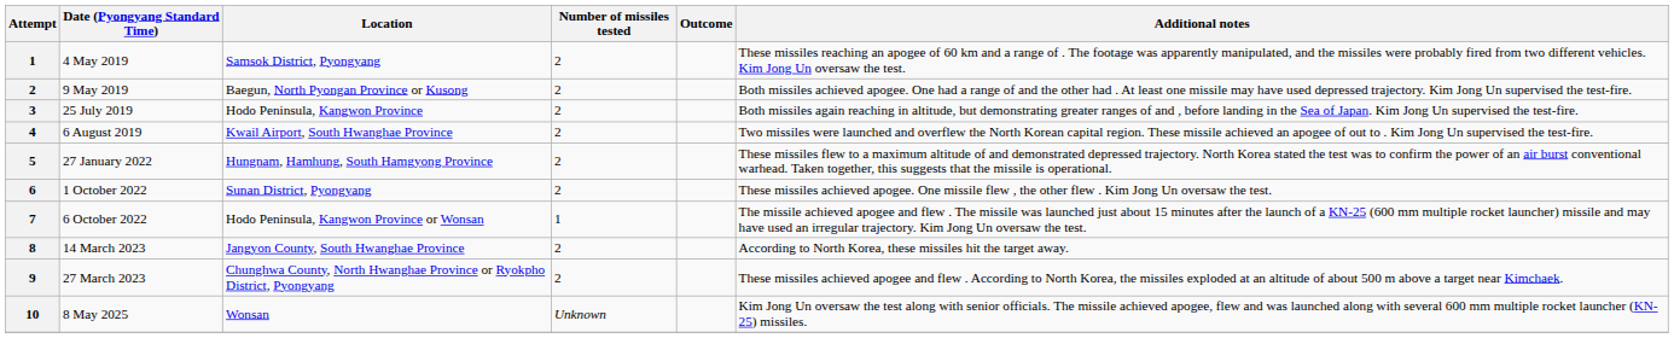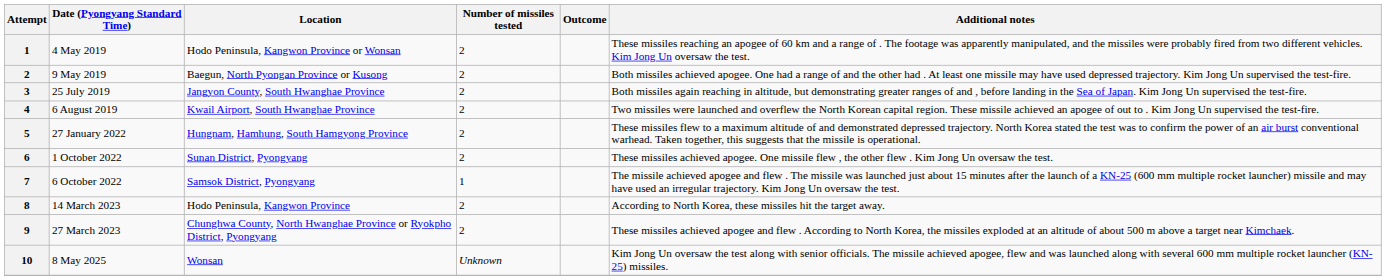4 May 2019 | Location: Samsok District, Pyongyang -> Hodo Peninsula, Kangwon Province or Wonsan
25 July 2019 | Location: Hodo Peninsula, Kangwon Province -> Jangyon County, South Hwanghae Province
6 October 2022 | Location: Hodo Peninsula, Kangwon Province or Wonsan -> Samsok District, Pyongyang
14 March 2023 | Location: Jangyon County, South Hwanghae Province -> Hodo Peninsula, Kangwon Province
